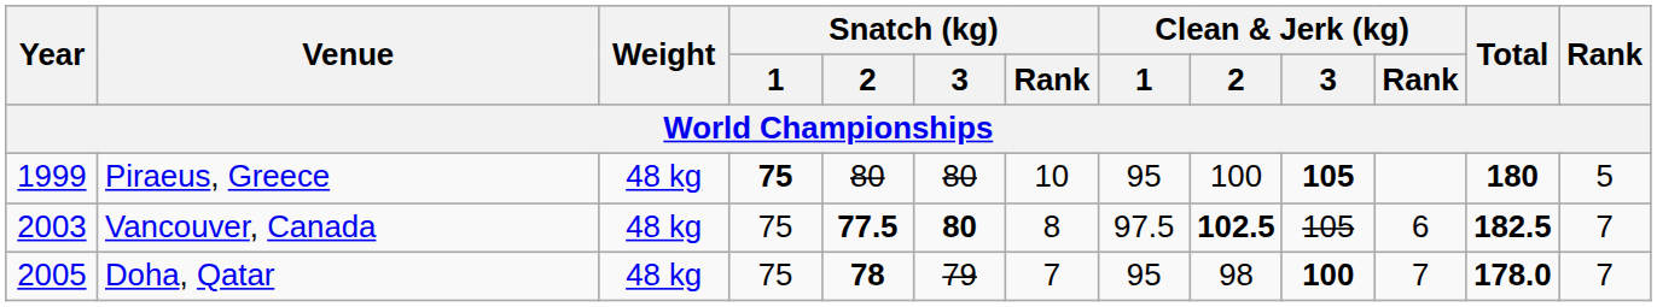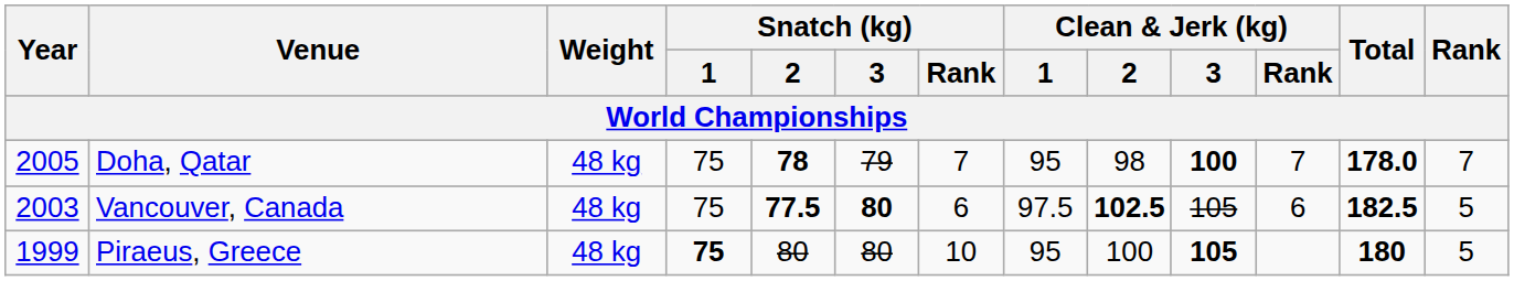rows swapped: Doha, Qatar <-> Piraeus, Greece
Vancouver, Canada | Snatch (kg) / Rank: 8 -> 6
Vancouver, Canada | Rank: 7 -> 5
